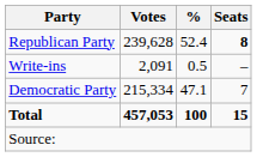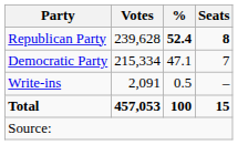Republican Party | %: normal -> bold
rows swapped: Democratic Party <-> Write-ins
